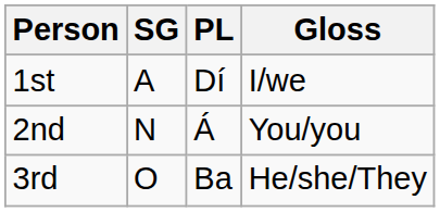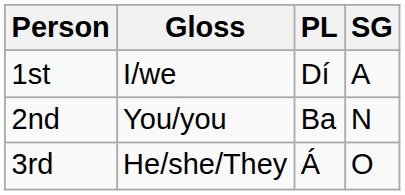columns swapped: SG <-> Gloss
2nd | PL: Á -> Ba
3rd | PL: Ba -> Á
